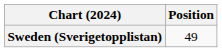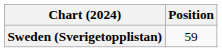Sweden (Sverigetopplistan) | Position: 49 -> 59
